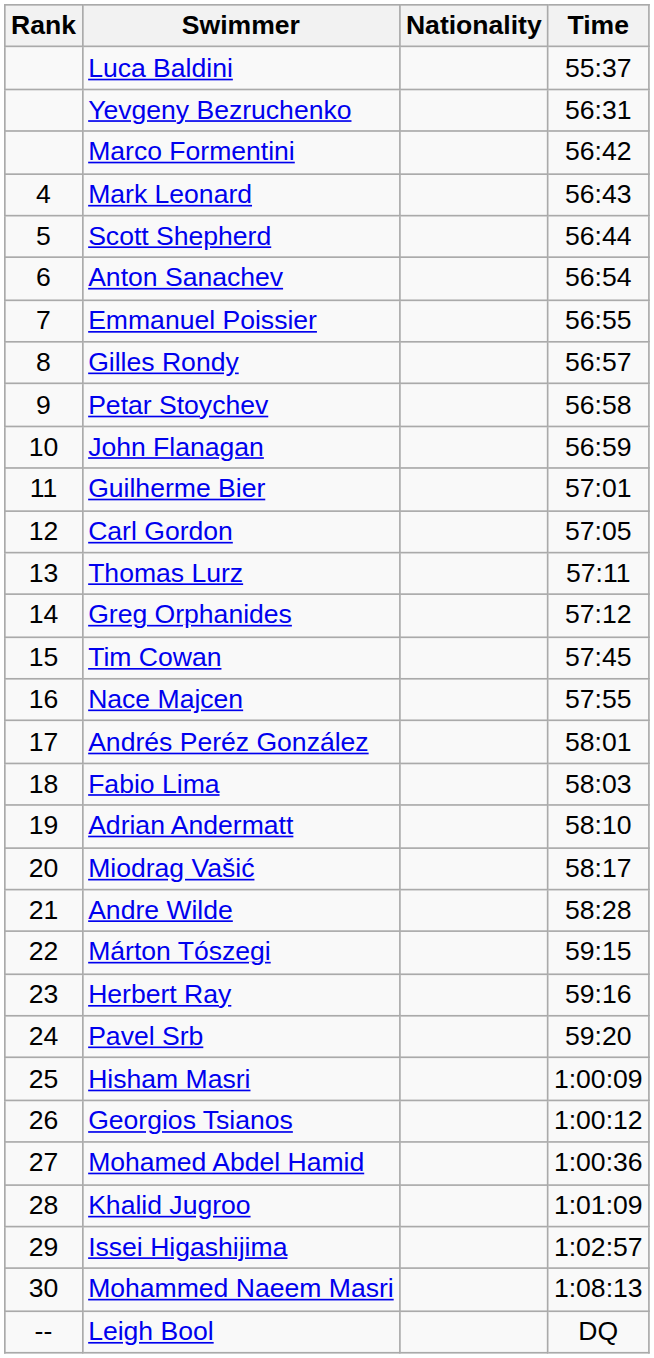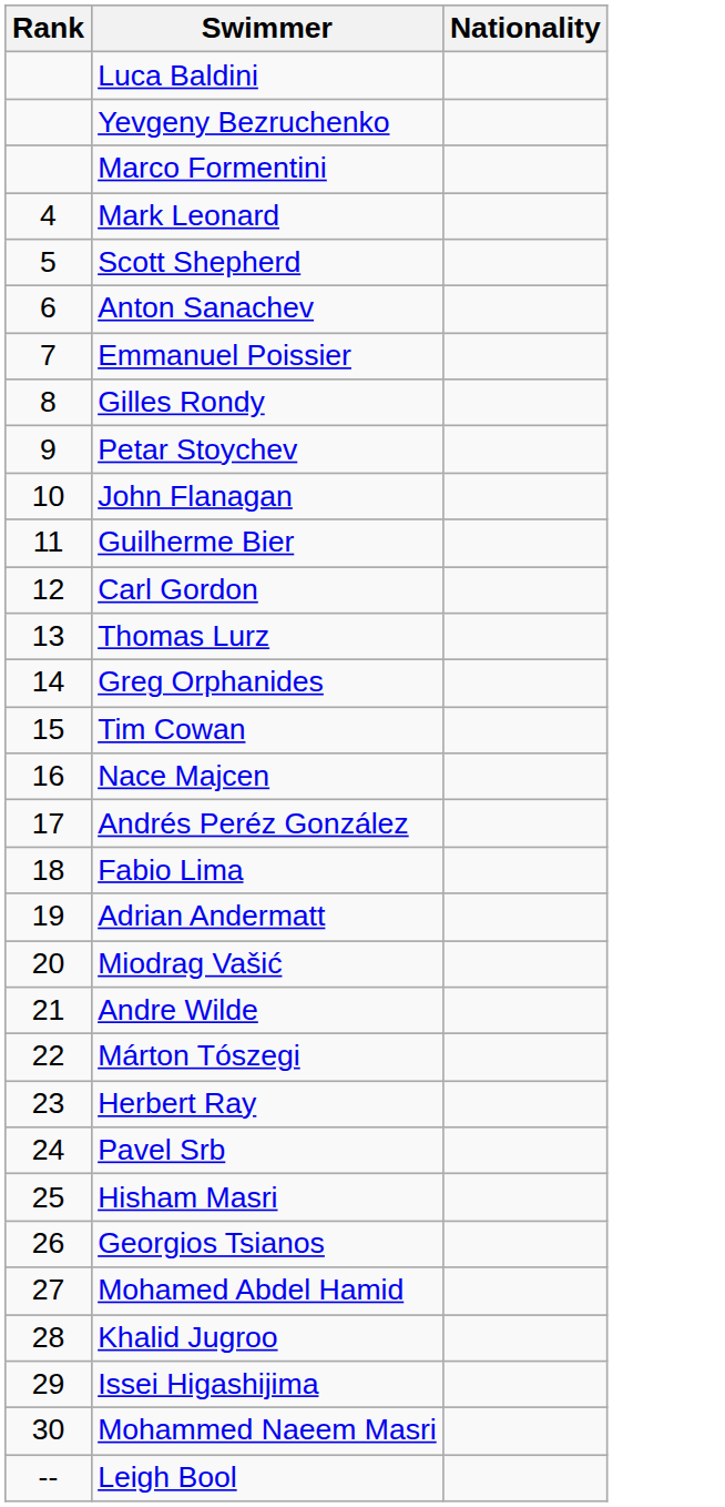- column: Time | 55:37 | 56:31 | 56:42 | 56:43 | 56:44 | 56:54 | 56:55 | 56:57 | 56:58 | 56:59 | 57:01 | 57:05 | 57:11 | 57:12 | 57:45 | 57:55 | 58:01 | 58:03 | 58:10 | 58:17 | 58:28 | 59:15 | 59:16 | 59:20 | 1:00:09 | 1:00:12 | 1:00:36 | 1:01:09 | 1:02:57 | 1:08:13 | DQ
